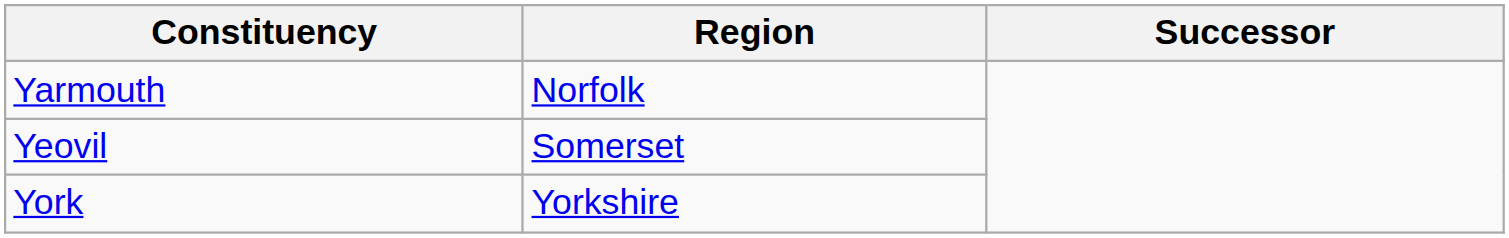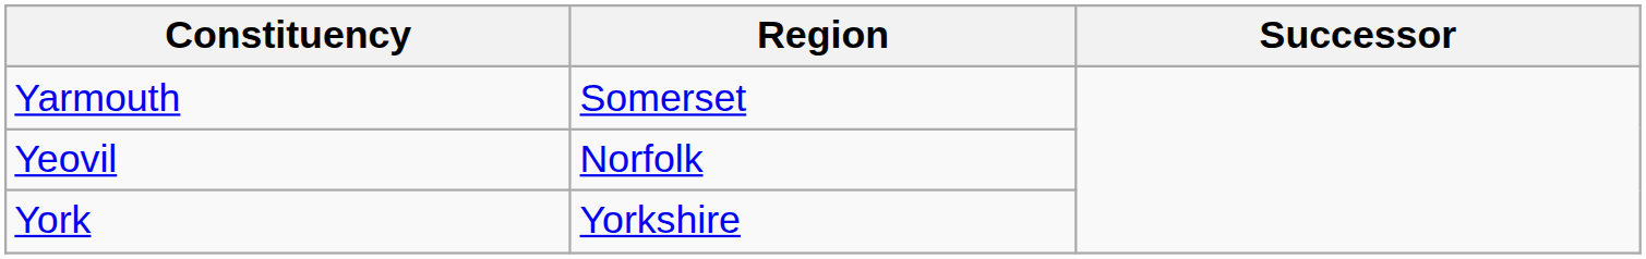Yarmouth | Region: Norfolk -> Somerset
Yeovil | Region: Somerset -> Norfolk
